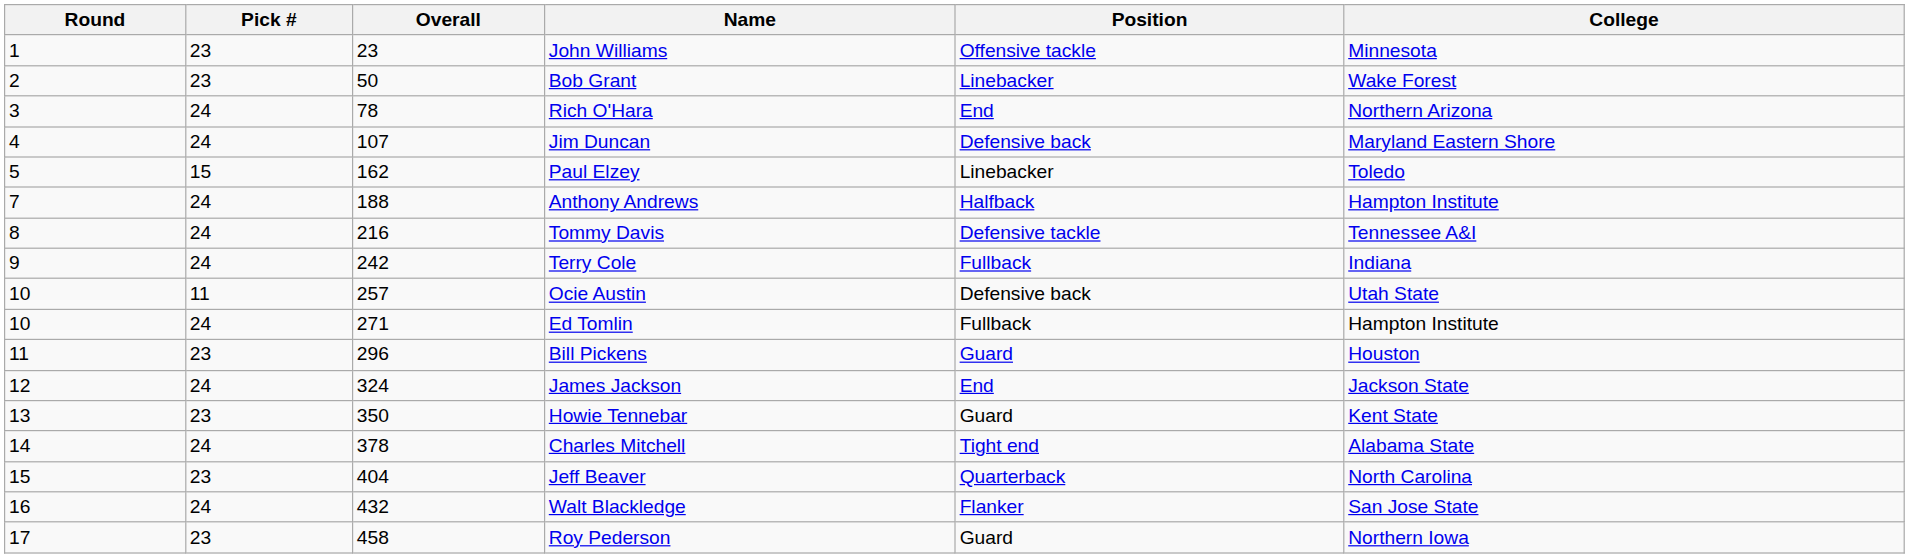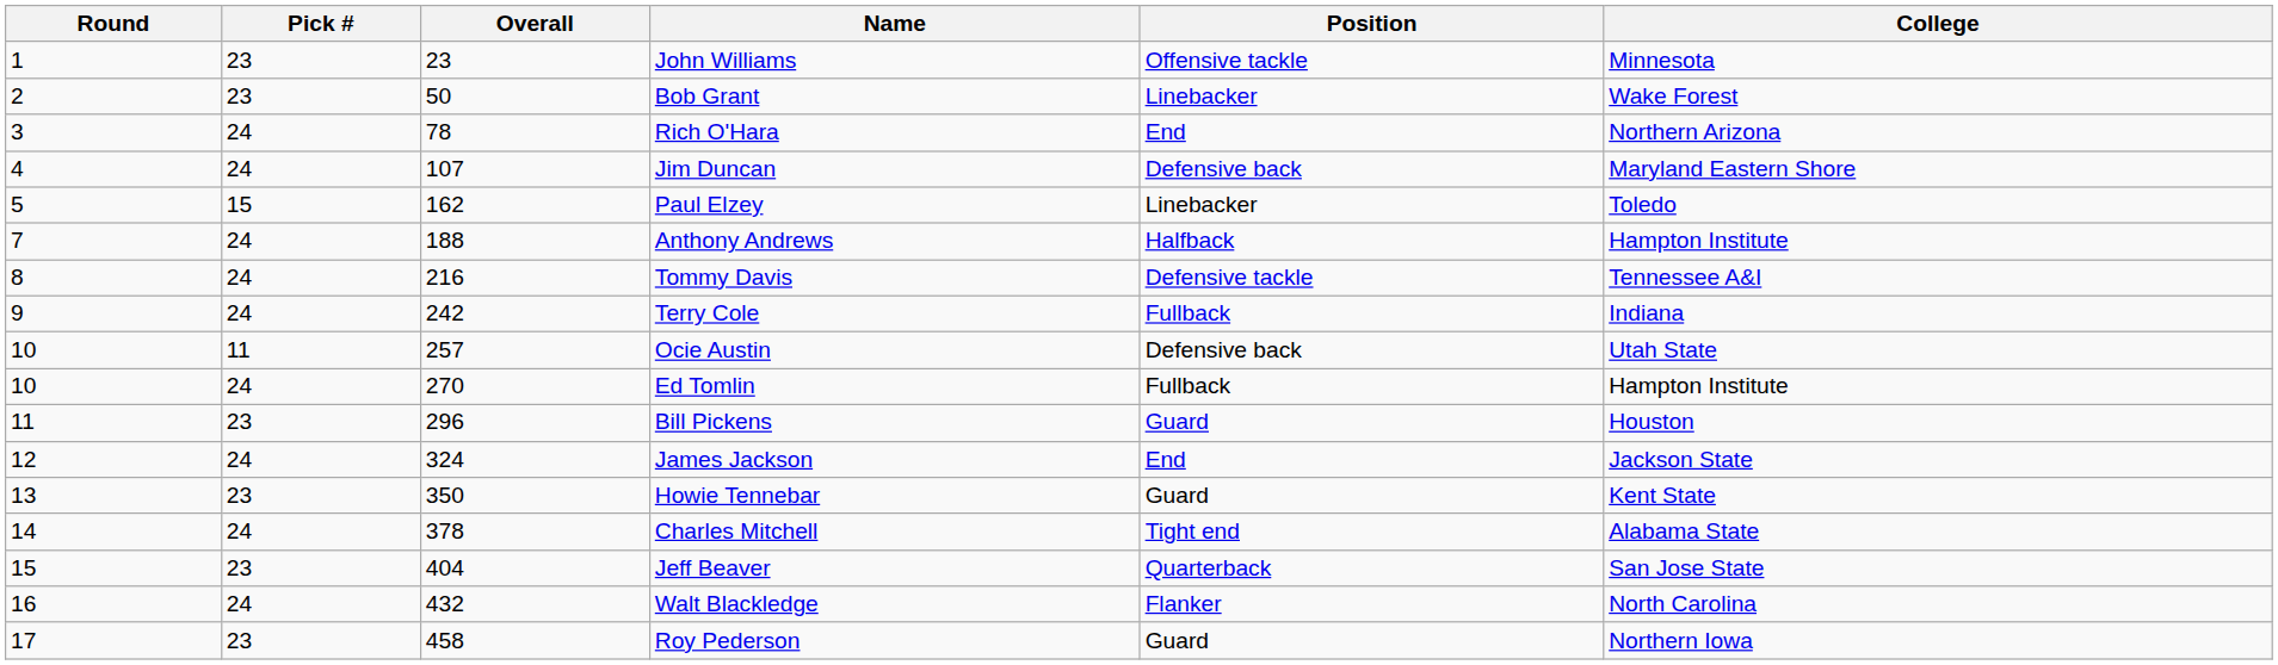Ed Tomlin | Overall: 271 -> 270
Jeff Beaver | College: North Carolina -> San Jose State
Walt Blackledge | College: San Jose State -> North Carolina
